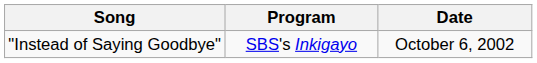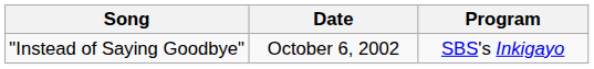columns swapped: Program <-> Date
